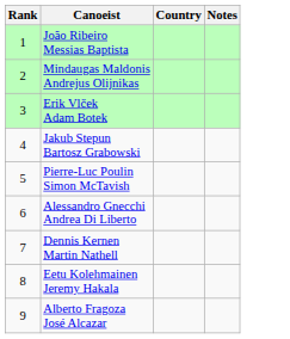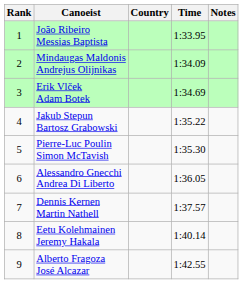+ column: Time | 1:33.95 | 1:34.09 | 1:34.69 | 1:35.22 | 1:35.30 | 1:36.05 | 1:37.57 | 1:40.14 | 1:42.55
